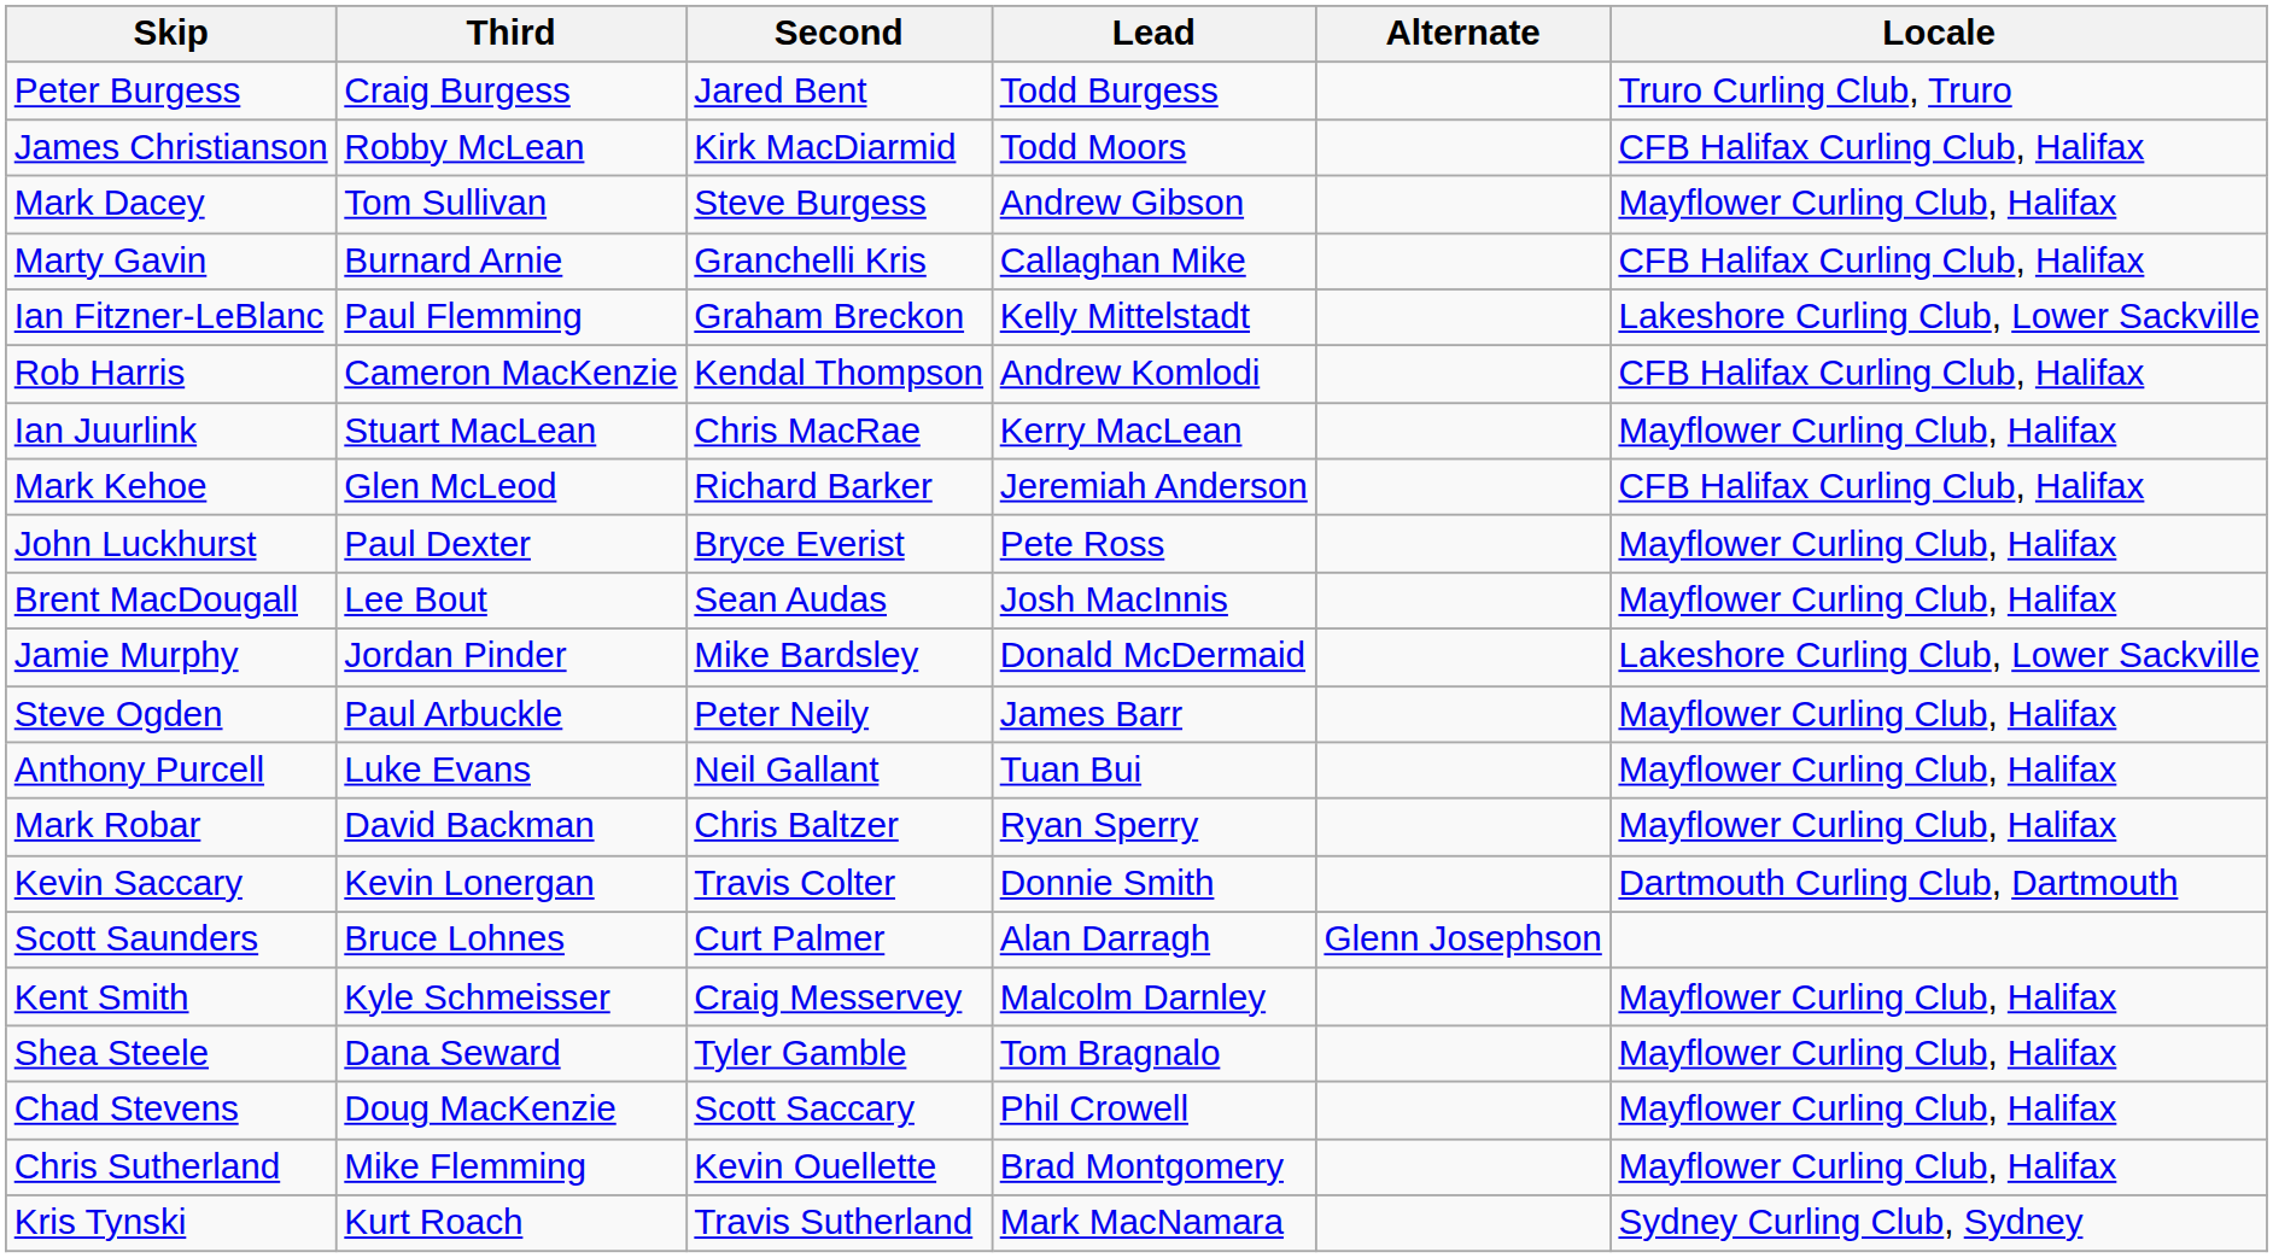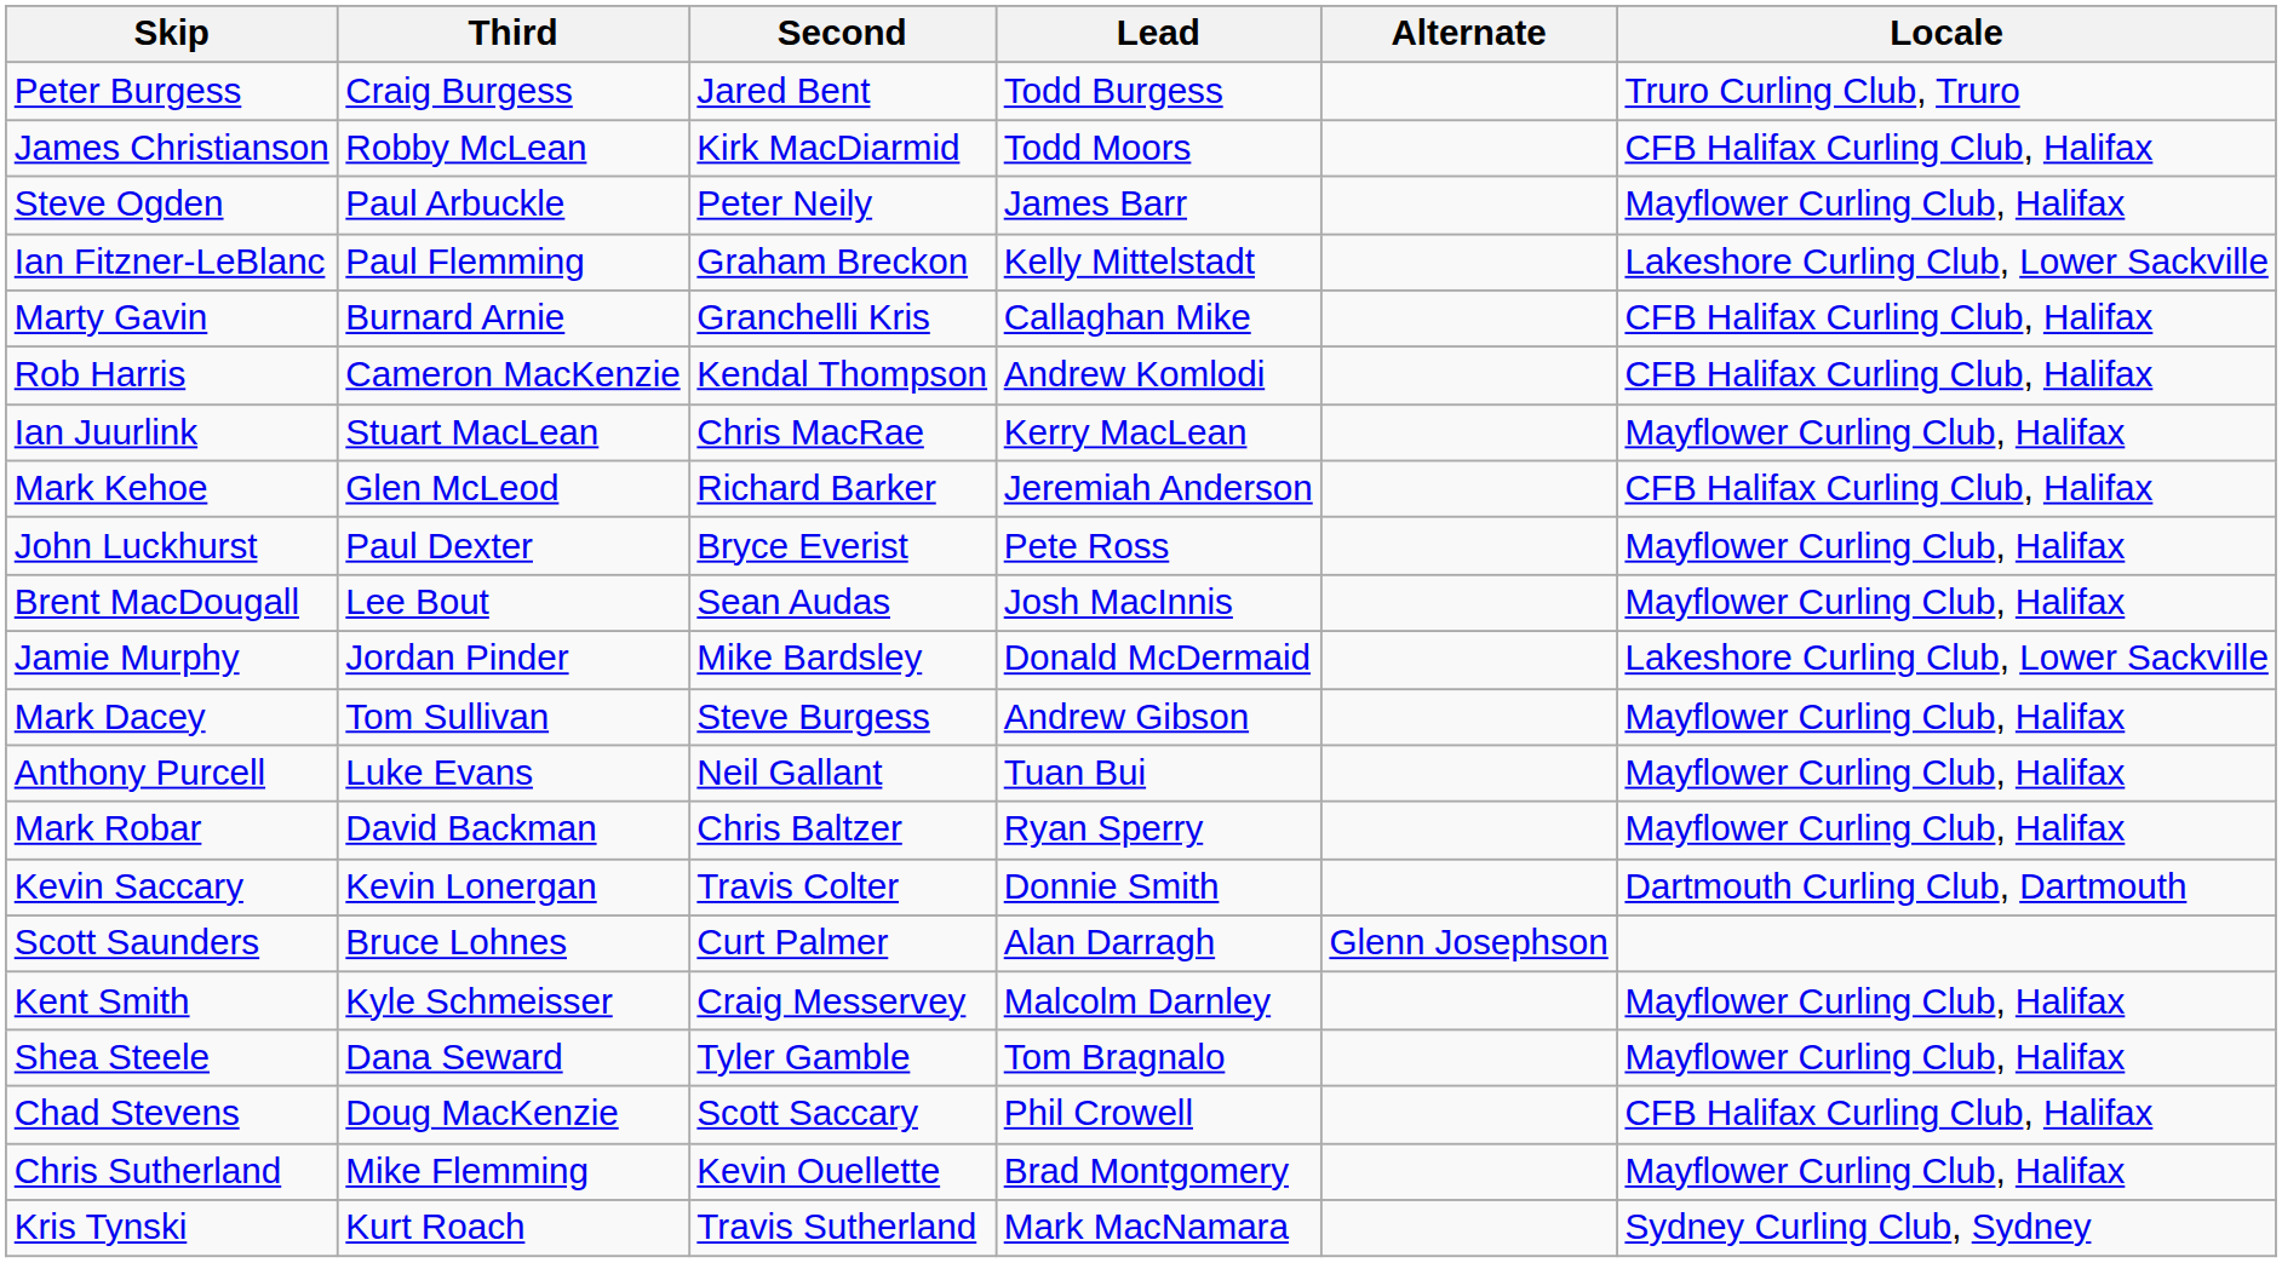rows swapped: Mark Dacey <-> Steve Ogden
rows swapped: Ian Fitzner-LeBlanc <-> Marty Gavin
Chad Stevens | Locale: Mayflower Curling Club, Halifax -> CFB Halifax Curling Club, Halifax
